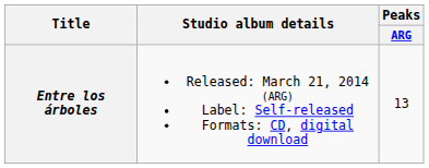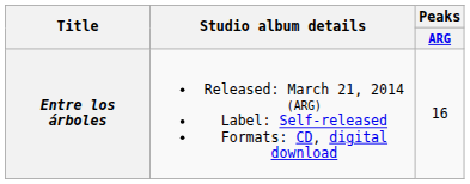Entre los árboles | Peaks / ARG: 13 -> 16
